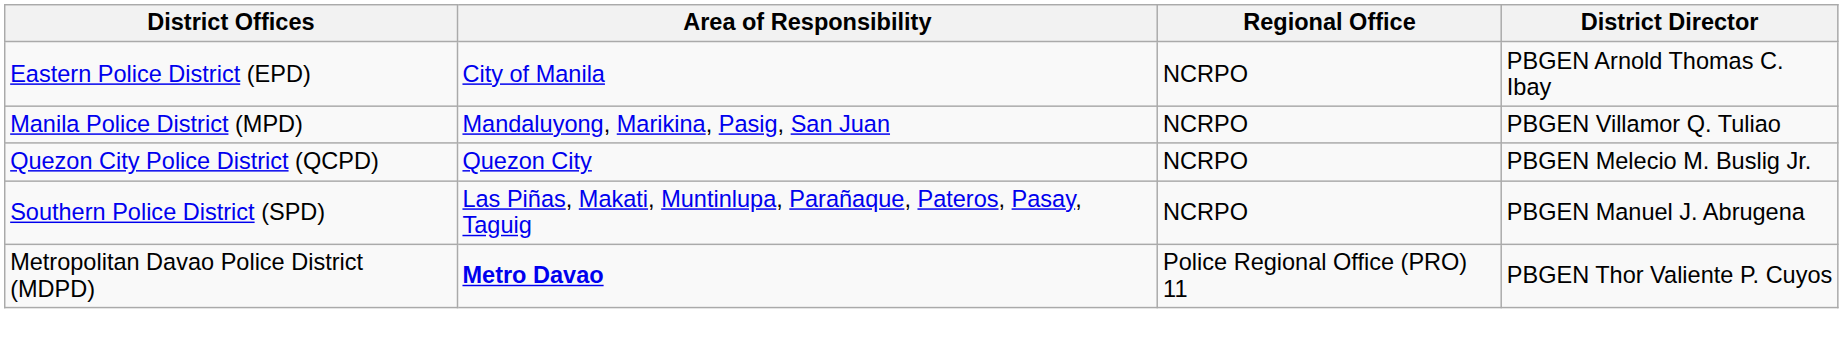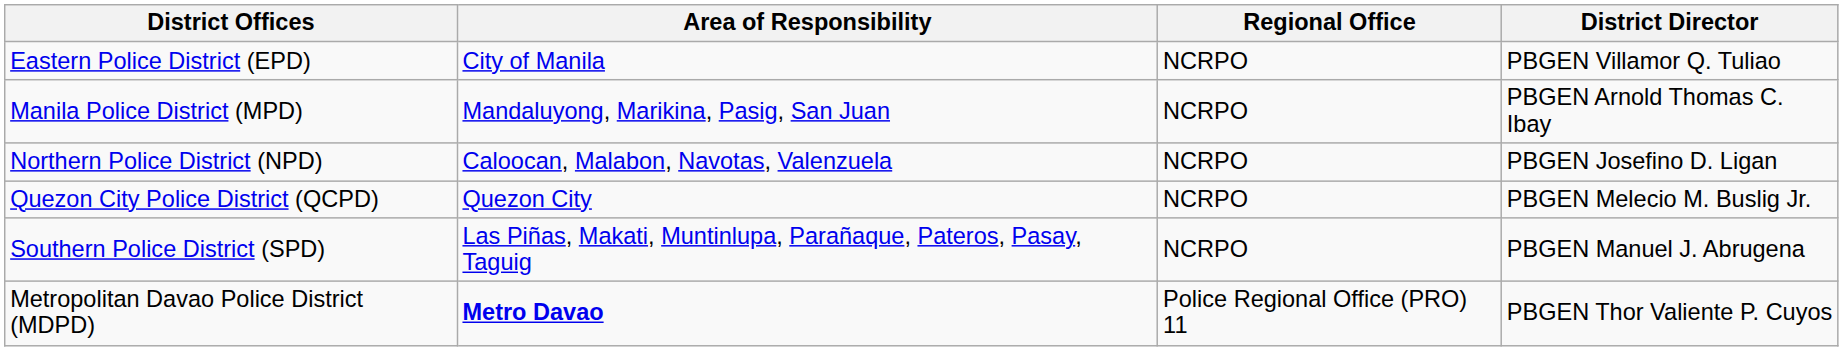Eastern Police District (EPD) | District Director: PBGEN Arnold Thomas C. Ibay -> PBGEN Villamor Q. Tuliao
Manila Police District (MPD) | District Director: PBGEN Villamor Q. Tuliao -> PBGEN Arnold Thomas C. Ibay
+ row: Northern Police District (NPD) | Caloocan, Malabon, Navotas, Valenzuela | NCRPO | PBGEN Josefino D. Ligan
